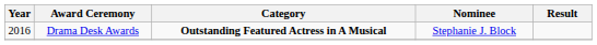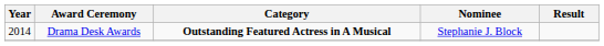Drama Desk Awards | Year: 2016 -> 2014
